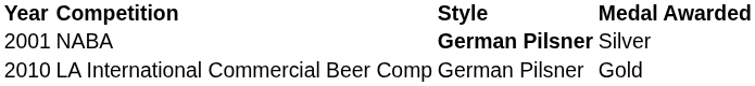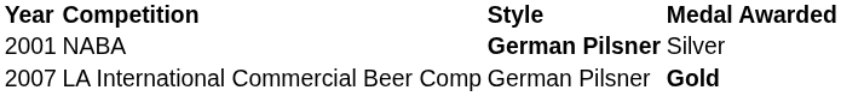LA International Commercial Beer Comp | Year: 2010 -> 2007
LA International Commercial Beer Comp | Medal Awarded: normal -> bold
